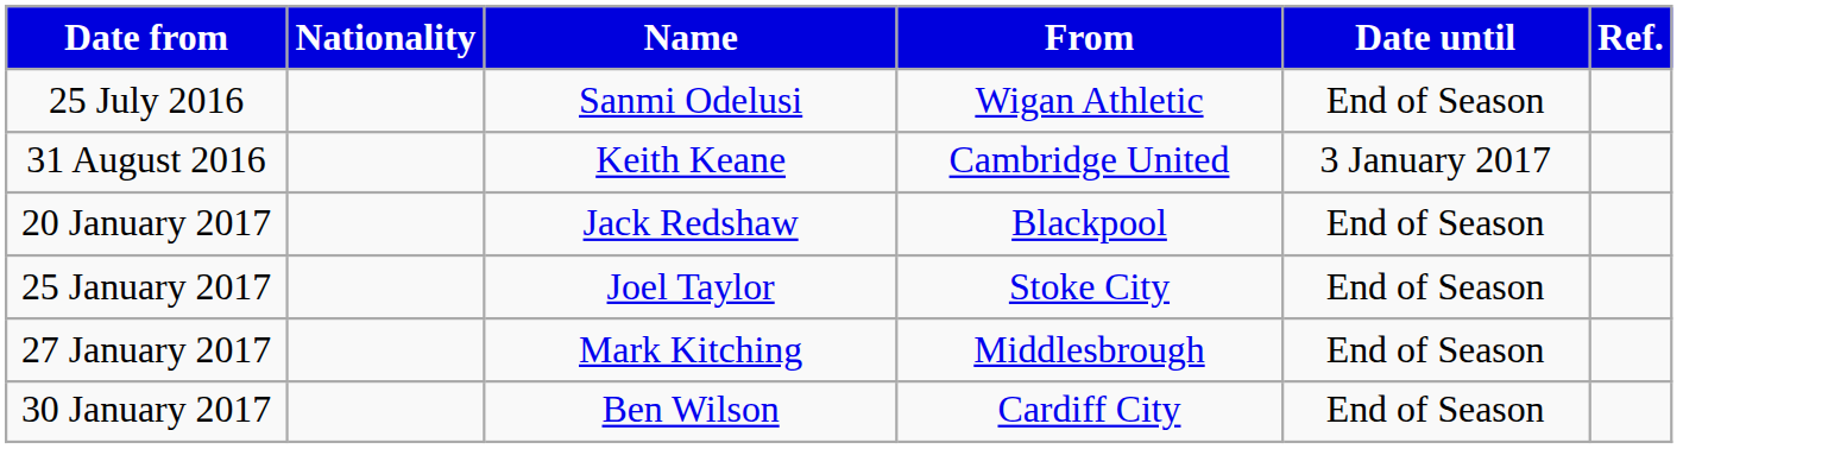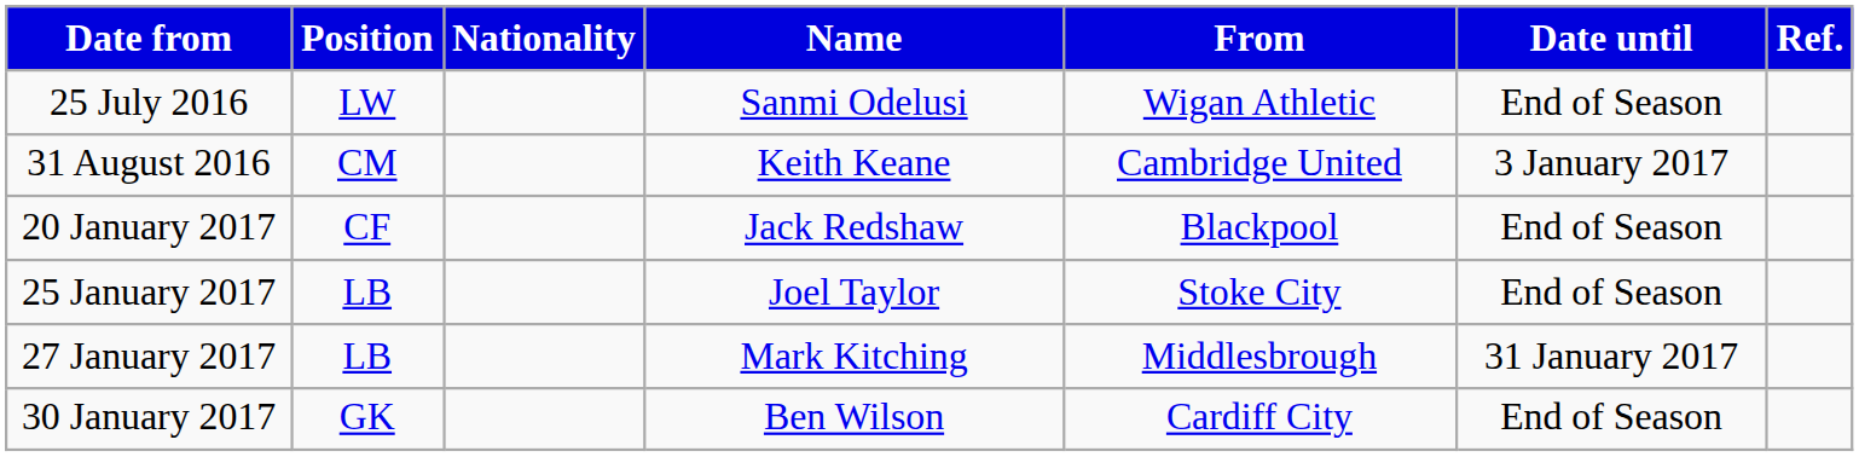+ column: Position | LW | CM | CF | LB | LB | GK
27 January 2017 | Date until: End of Season -> 31 January 2017
